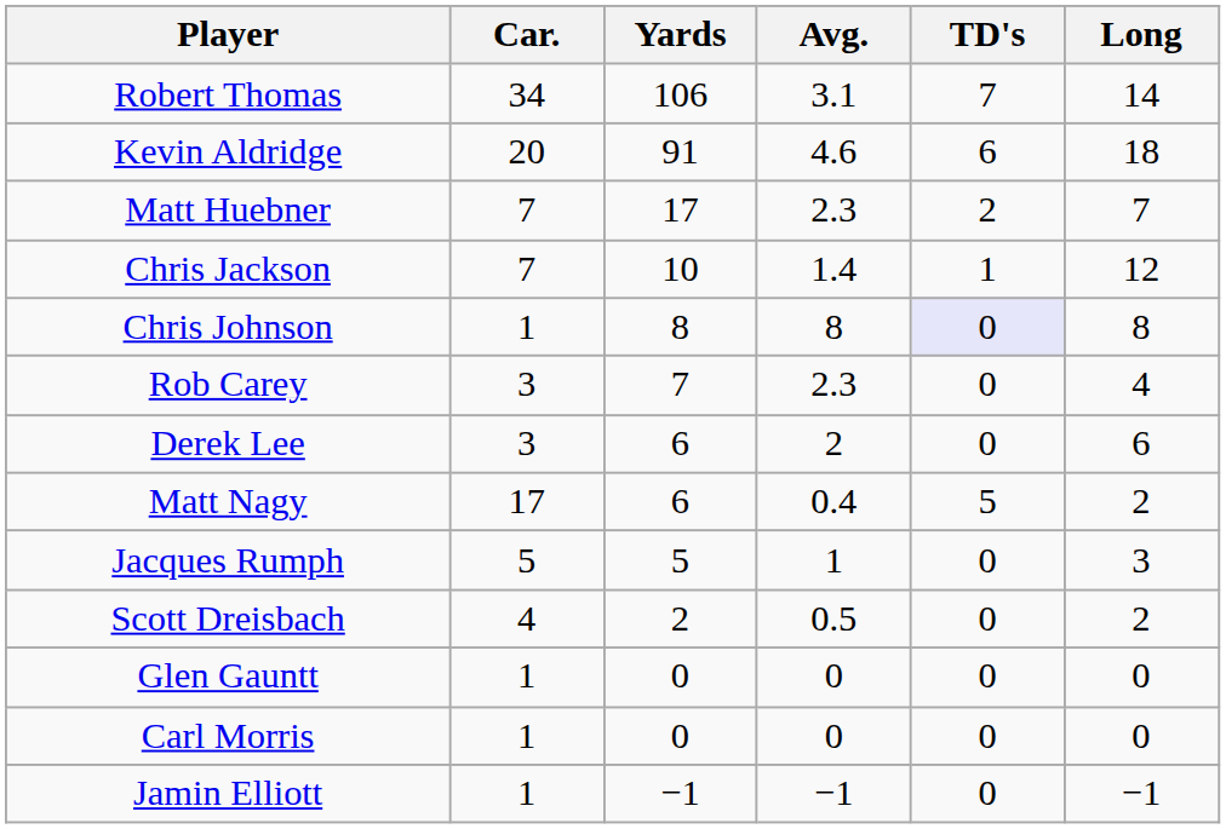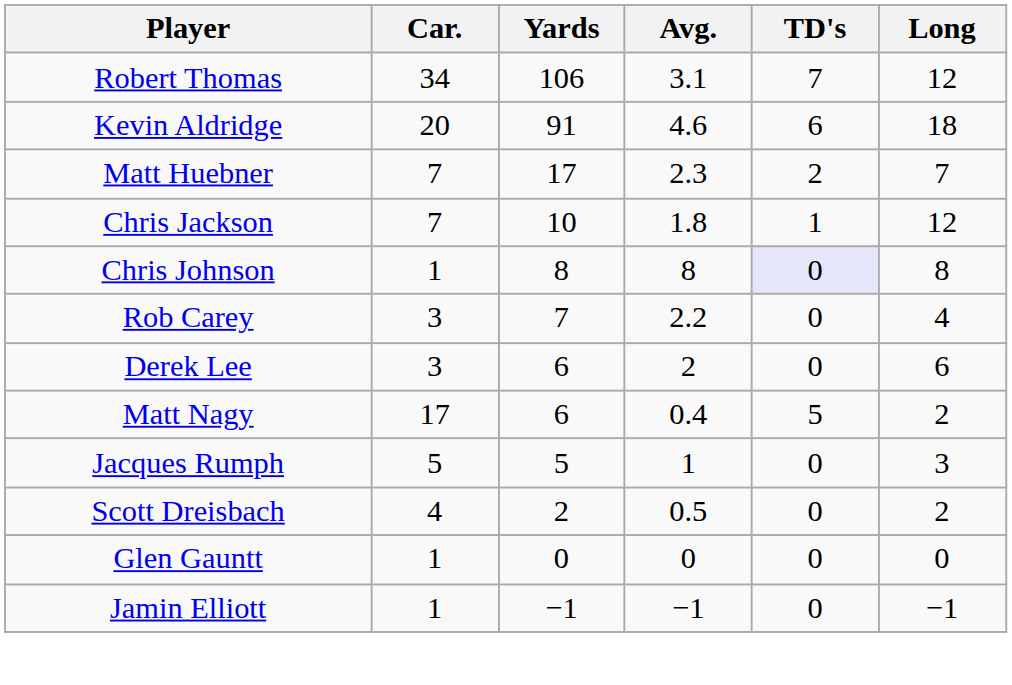Robert Thomas | Long: 14 -> 12
Chris Jackson | Avg.: 1.4 -> 1.8
Rob Carey | Avg.: 2.3 -> 2.2
- row: Carl Morris | 1 | 0 | 0 | 0 | 0
